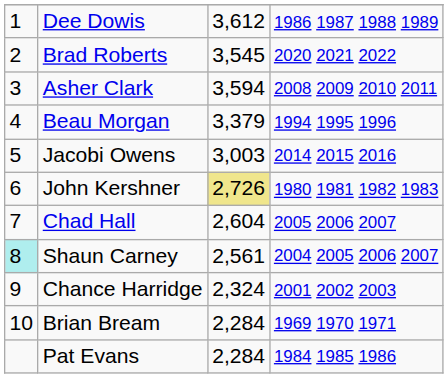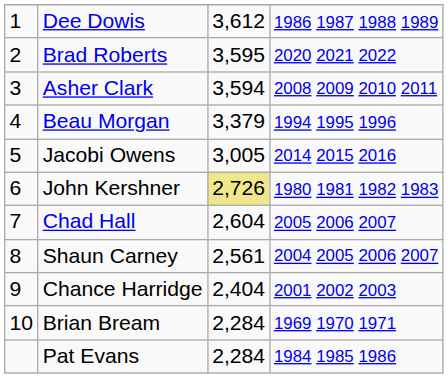Brad Roberts | column 3: 3,545 -> 3,595
Jacobi Owens | column 3: 3,003 -> 3,005
Shaun Carney | column 1: paleturquoise background -> no background
Chance Harridge | column 3: 2,324 -> 2,404
